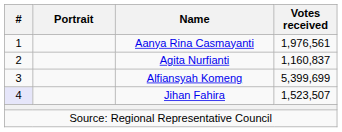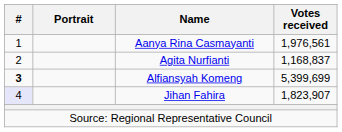Agita Nurfianti | Votes received: 1,160,837 -> 1,168,837
Alfiansyah Komeng | #: normal -> bold
Jihan Fahira | Votes received: 1,523,507 -> 1,823,907
